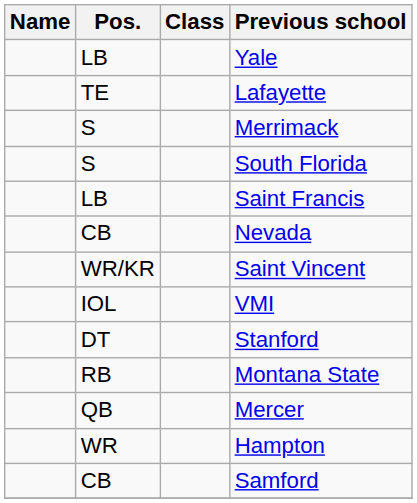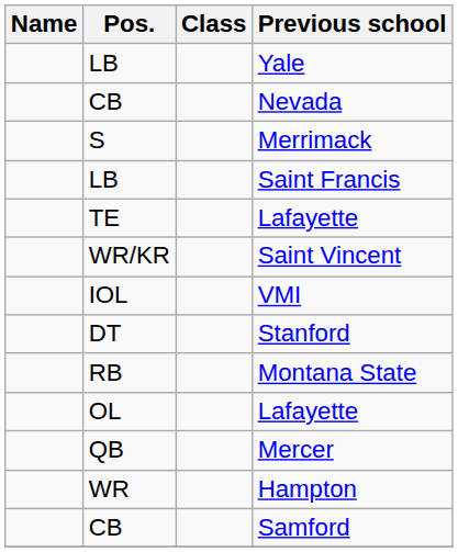rows swapped: Nevada <-> TE / Lafayette
- row: S | South Florida
+ row: OL | Lafayette
